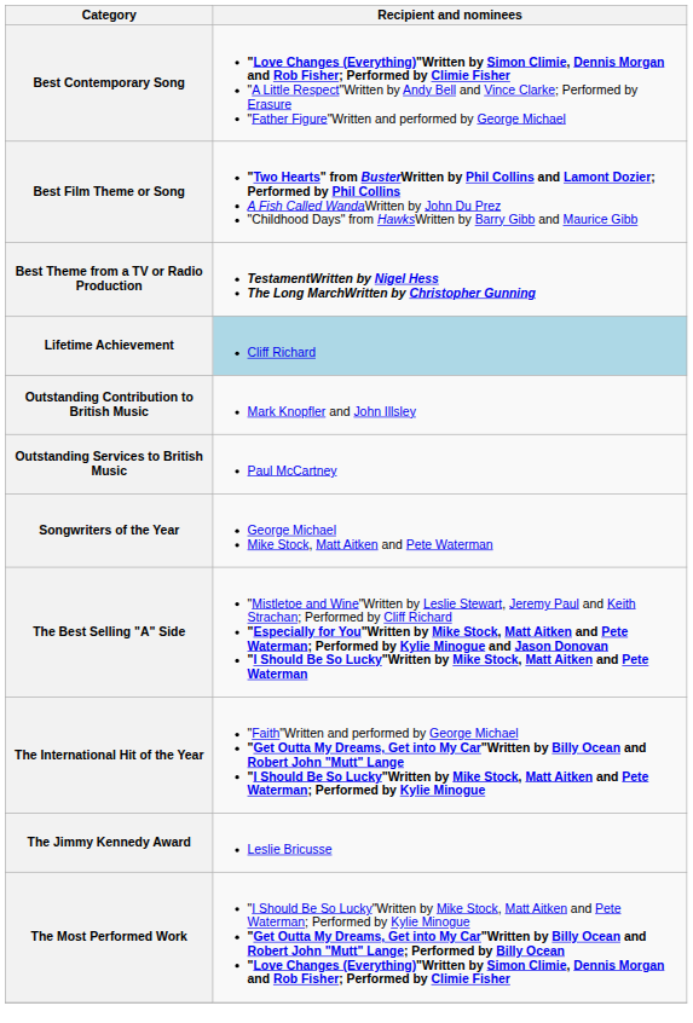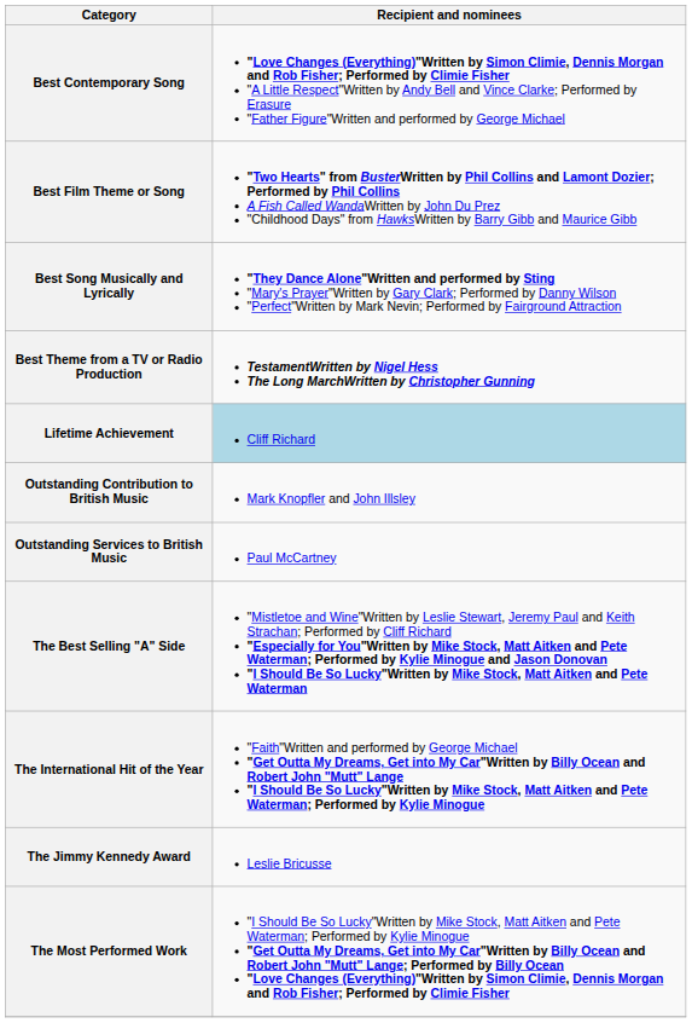+ row: Best Song Musically and Lyrically | "They Dance Alone"Written and performed by Sting "Mary's Prayer"Written by Gary Clark; Performed by Danny Wilson "Perfect"Written by Mark Nevin; Performed by Fairground Attraction
- row: Songwriters of the Year | George Michael Mike Stock, Matt Aitken and Pete Waterman
